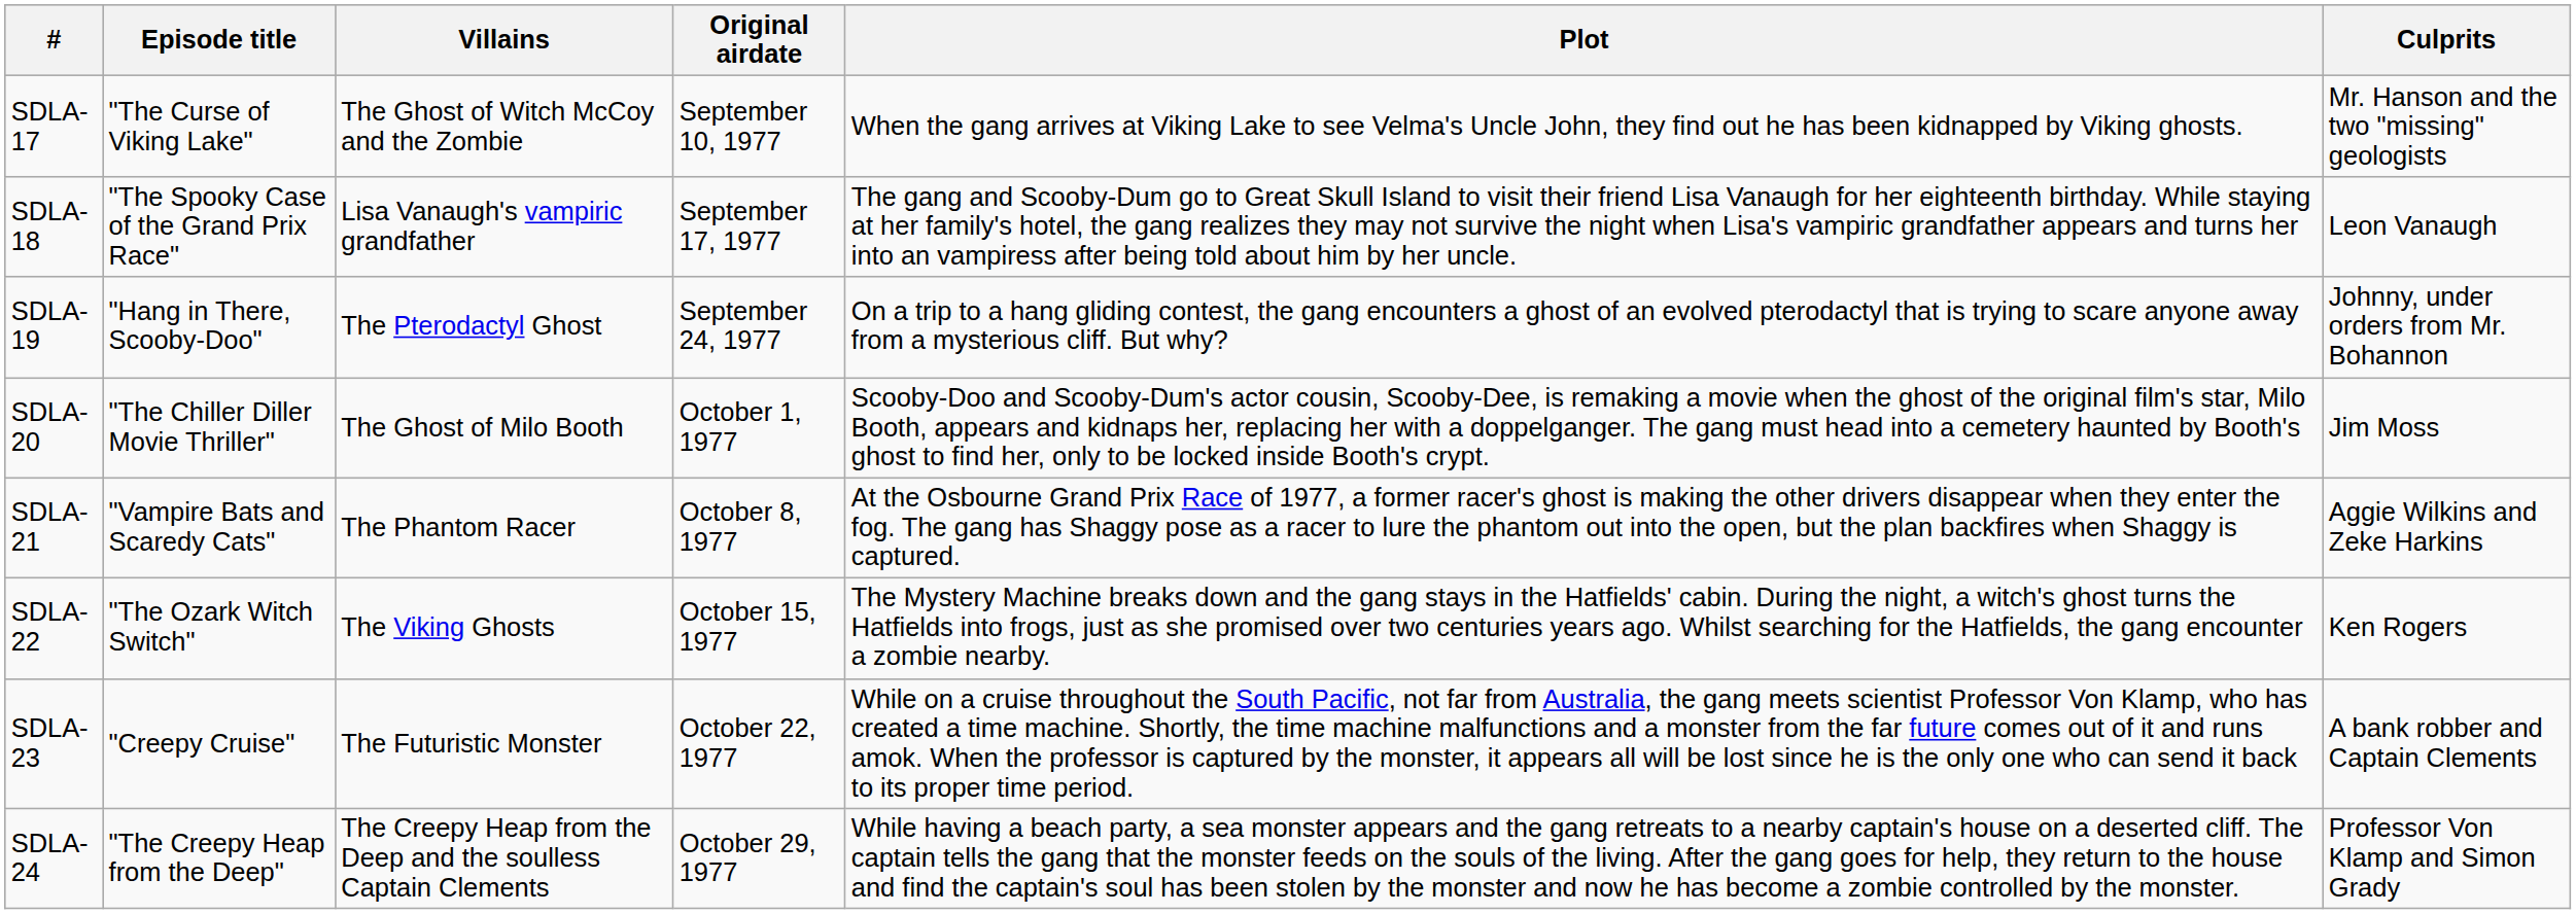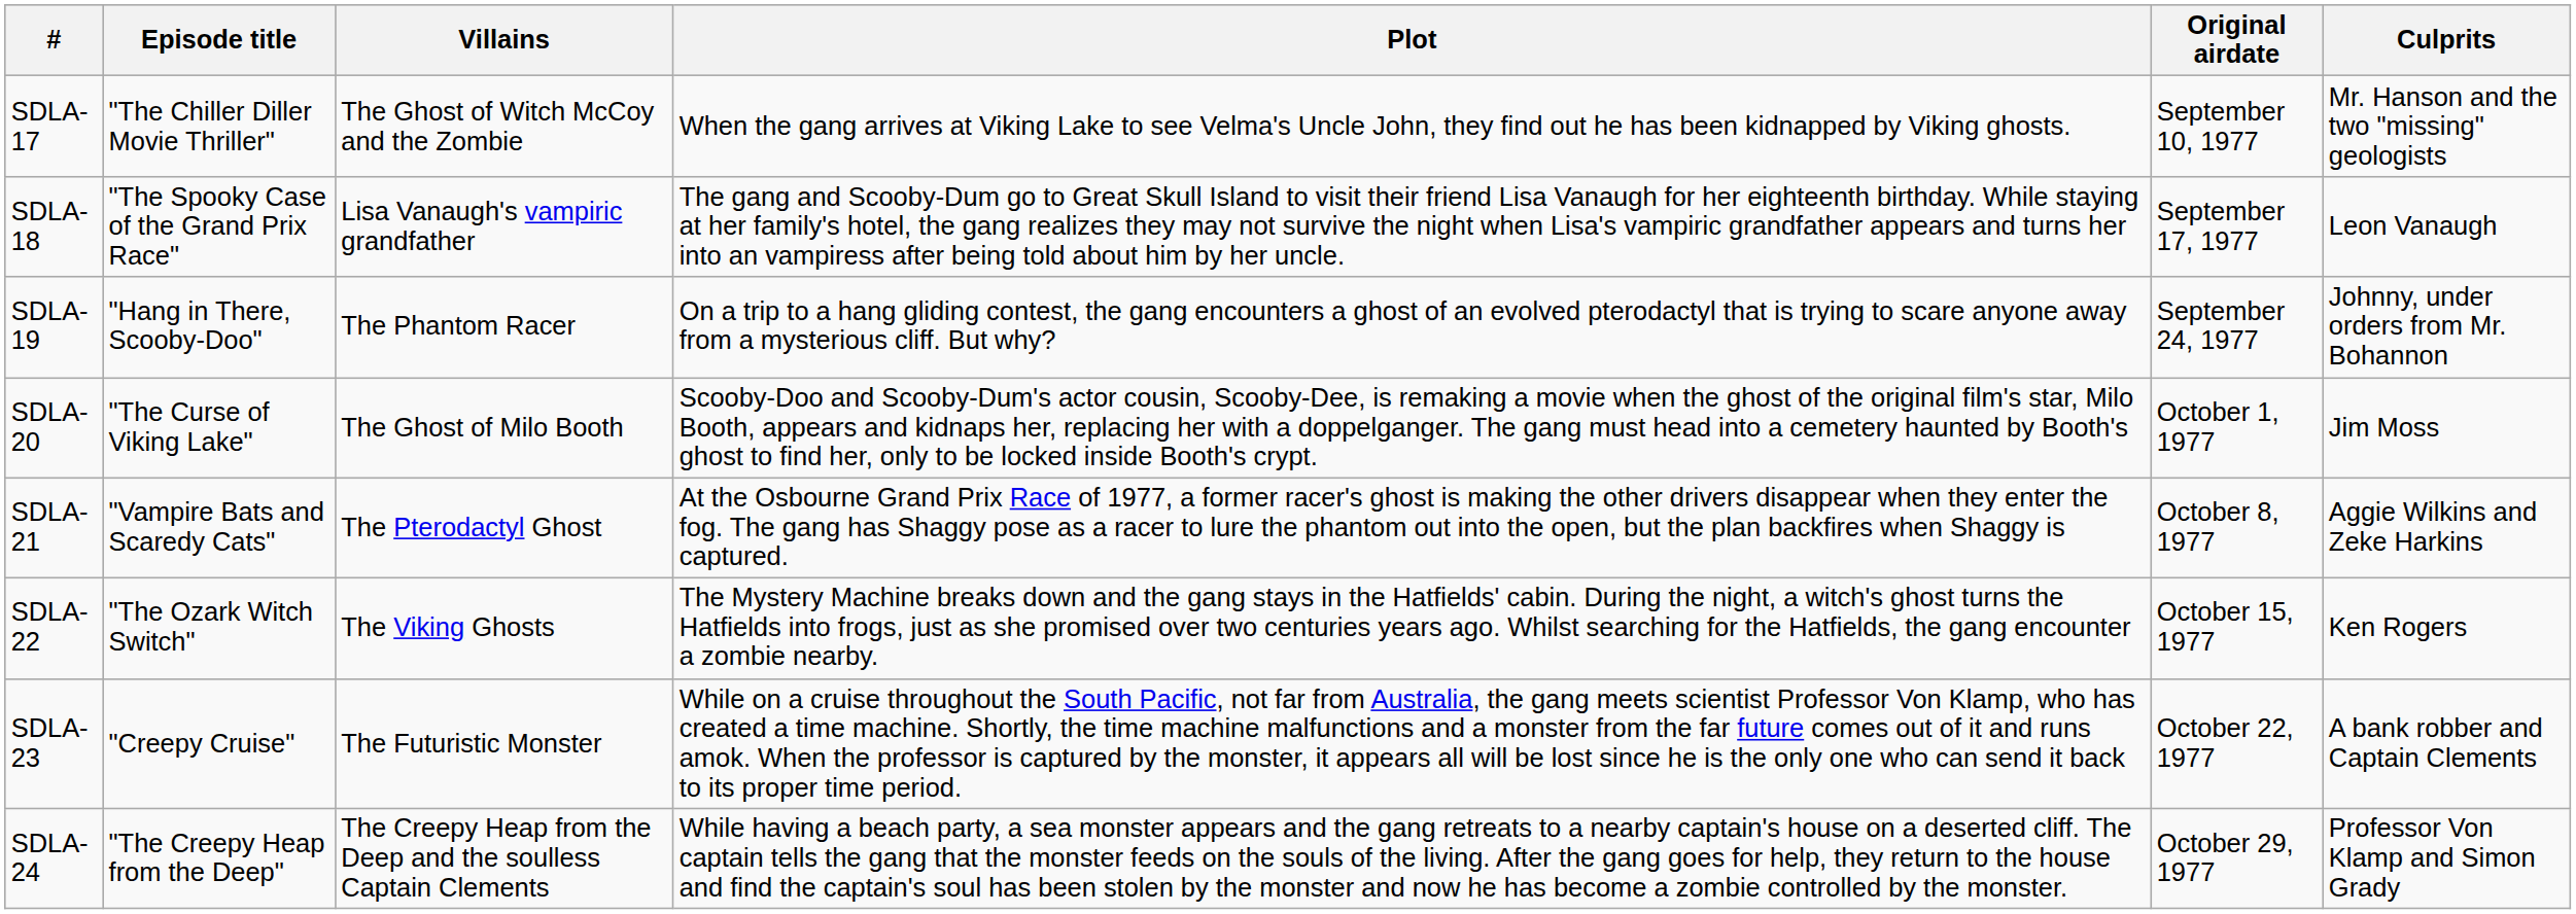columns swapped: Original airdate <-> Plot
SDLA-17 | Episode title: "The Curse of Viking Lake" -> "The Chiller Diller Movie Thriller"
SDLA-19 | Villains: The Pterodactyl Ghost -> The Phantom Racer
SDLA-20 | Episode title: "The Chiller Diller Movie Thriller" -> "The Curse of Viking Lake"
SDLA-21 | Villains: The Phantom Racer -> The Pterodactyl Ghost
